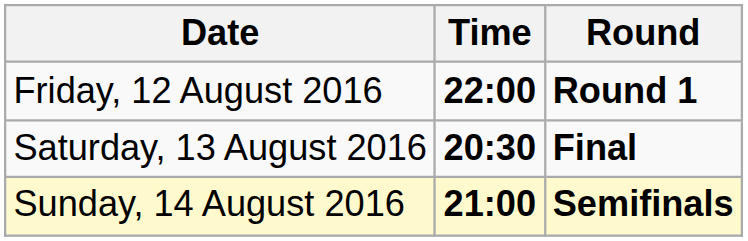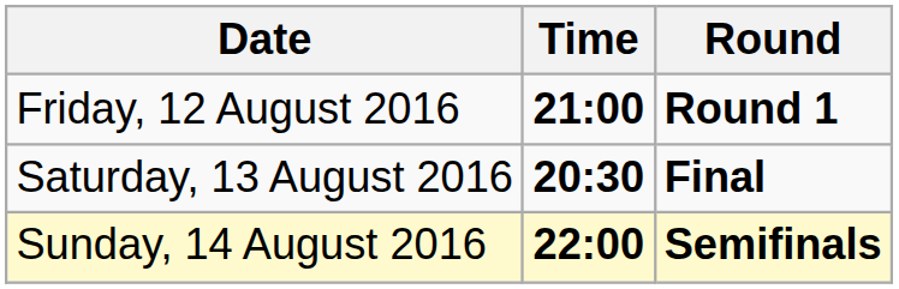Friday, 12 August 2016 | Time: 22:00 -> 21:00
Sunday, 14 August 2016 | Time: 21:00 -> 22:00
